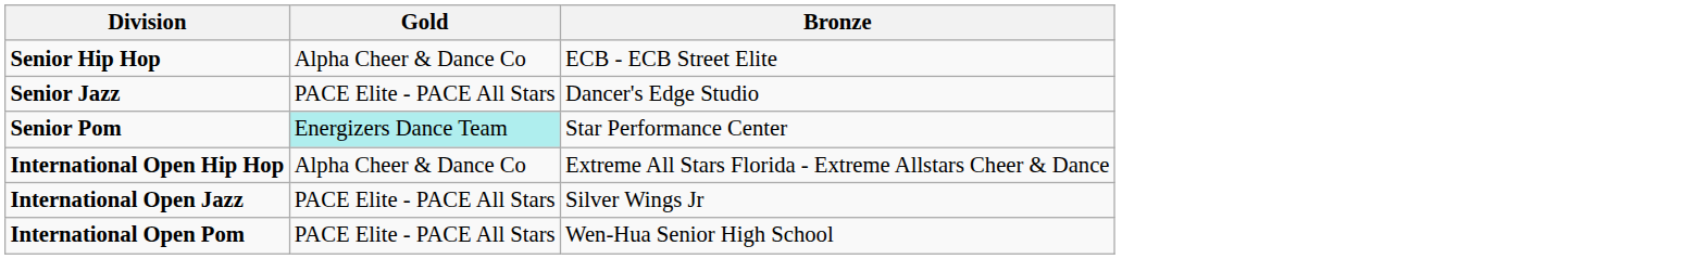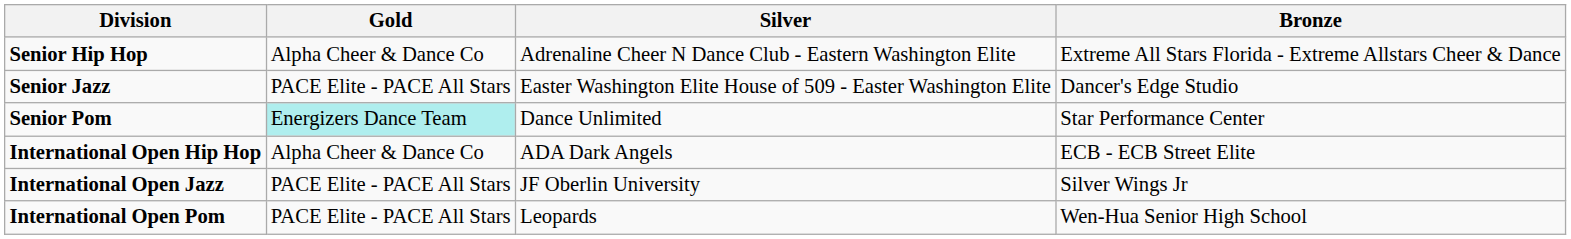+ column: Silver | Adrenaline Cheer N Dance Club - Eastern Washington Elite | Easter Washington Elite House of 509 - Easter Washington Elite | Dance Unlimited | ADA Dark Angels | JF Oberlin University | Leopards
Senior Hip Hop | Bronze: ECB - ECB Street Elite -> Extreme All Stars Florida - Extreme Allstars Cheer & Dance
International Open Hip Hop | Bronze: Extreme All Stars Florida - Extreme Allstars Cheer & Dance -> ECB - ECB Street Elite
